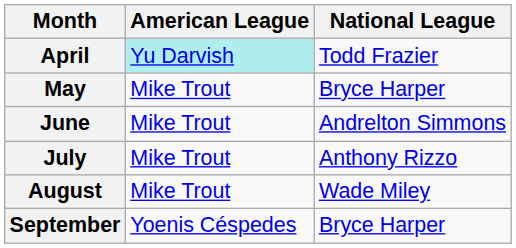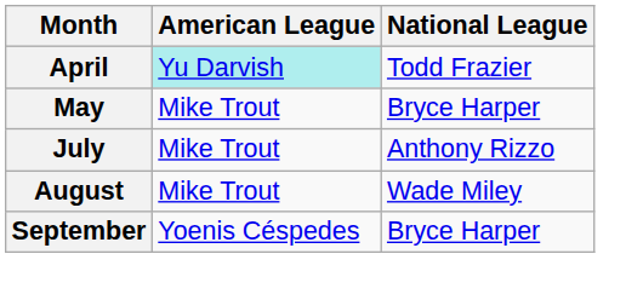- row: June | Mike Trout | Andrelton Simmons
